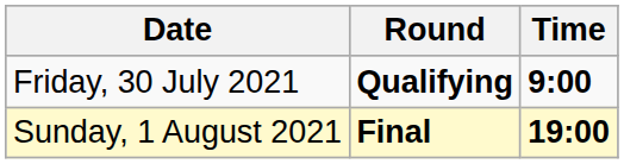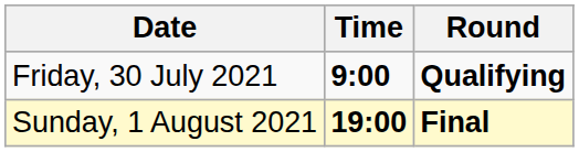columns swapped: Time <-> Round
